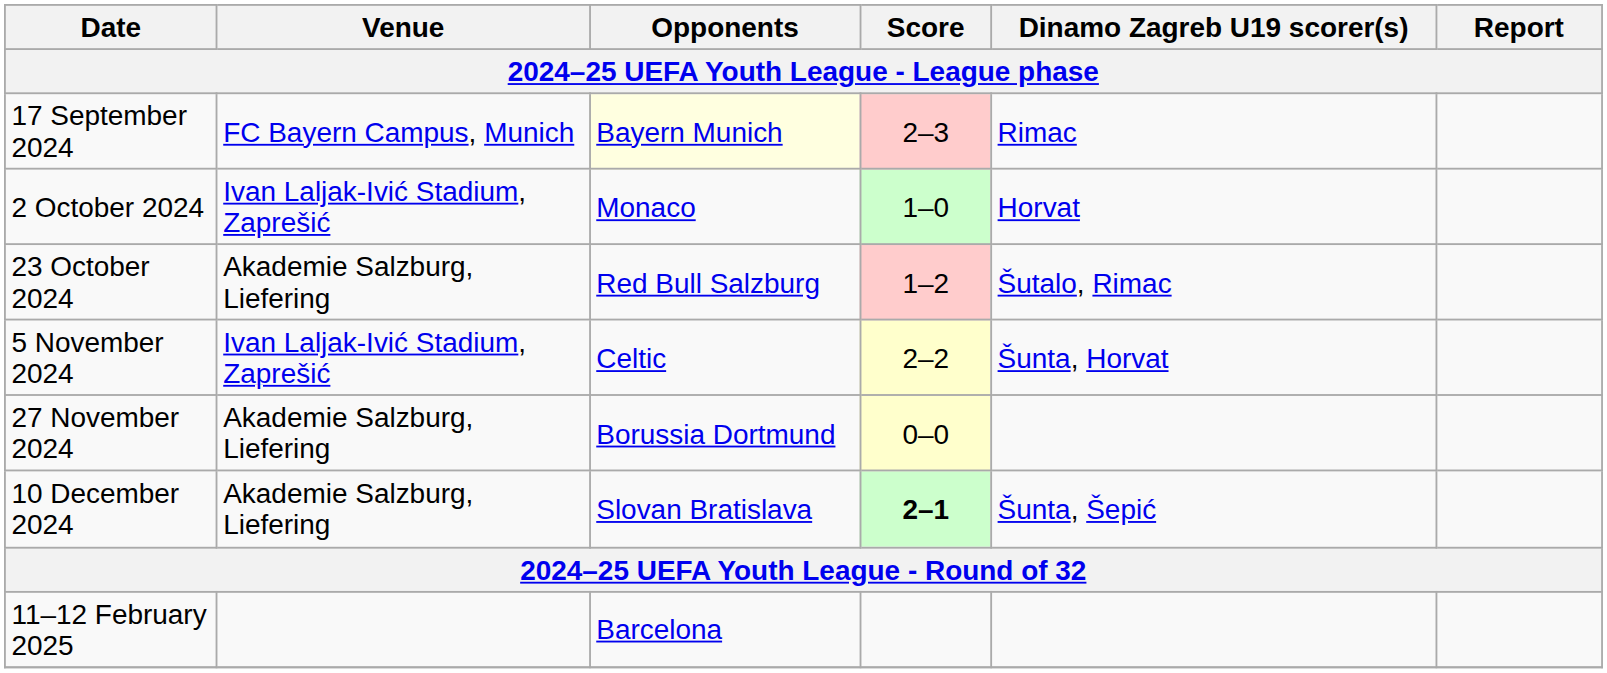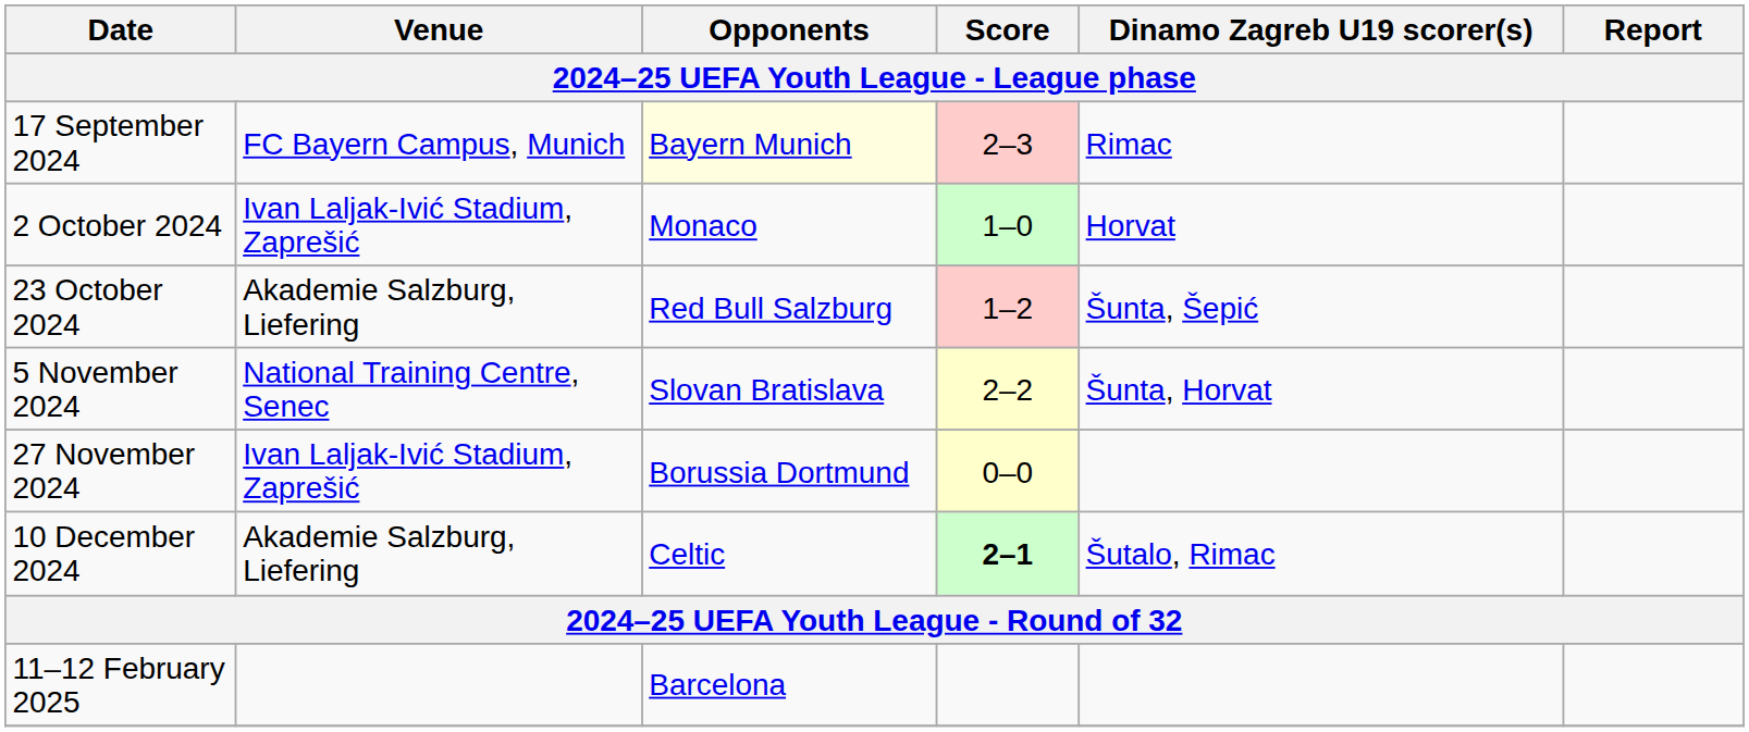23 October 2024 | Dinamo Zagreb U19 scorer(s): Šutalo, Rimac -> Šunta, Šepić
5 November 2024 | Venue: Ivan Laljak-Ivić Stadium, Zaprešić -> National Training Centre, Senec
5 November 2024 | Opponents: Celtic -> Slovan Bratislava
27 November 2024 | Venue: Akademie Salzburg, Liefering -> Ivan Laljak-Ivić Stadium, Zaprešić
10 December 2024 | Opponents: Slovan Bratislava -> Celtic
10 December 2024 | Dinamo Zagreb U19 scorer(s): Šunta, Šepić -> Šutalo, Rimac
